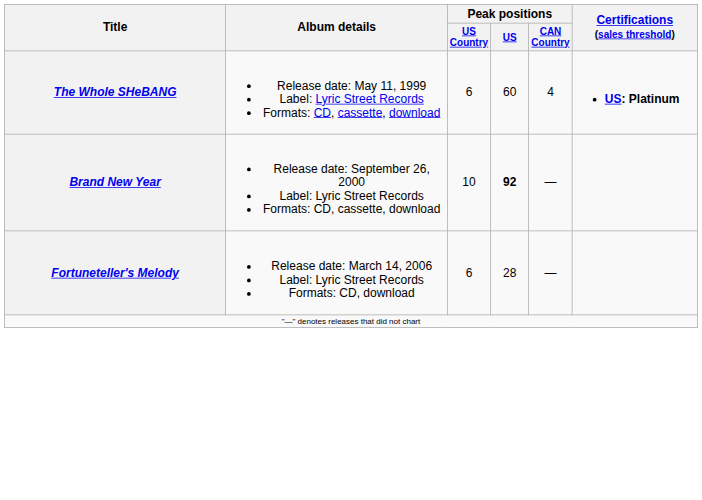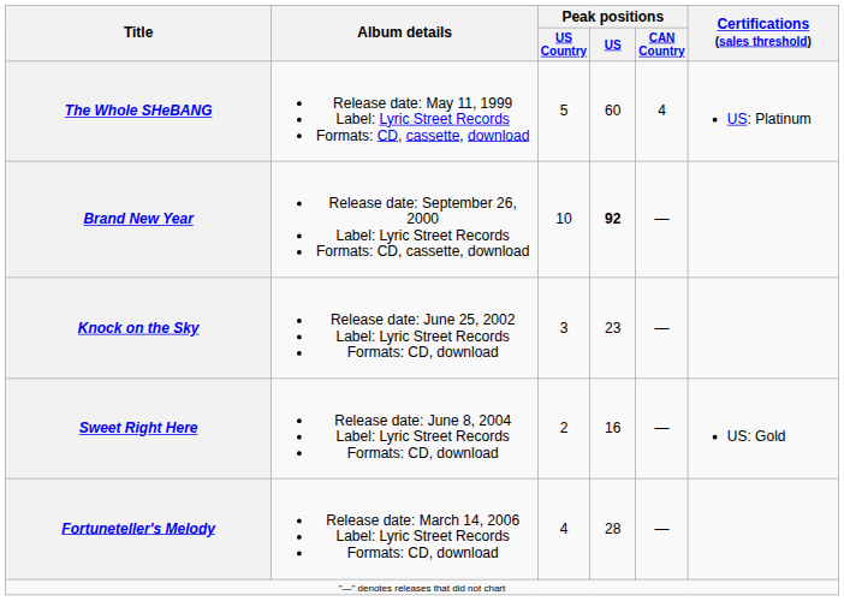The Whole SHeBANG | Peak positions / US Country: 6 -> 5
The Whole SHeBANG | Certifications (sales threshold): bold -> normal
+ row: Knock on the Sky | Release date: June 25, 2002 Label: Lyric Street Records Formats: CD, download | 3 | 23 | —
+ row: Sweet Right Here | Release date: June 8, 2004 Label: Lyric Street Records Formats: CD, download | 2 | 16 | — | US: Gold
Fortuneteller's Melody | Peak positions / US Country: 6 -> 4
